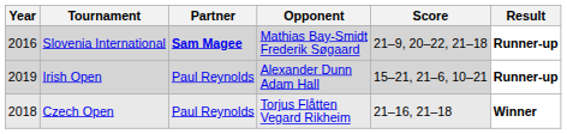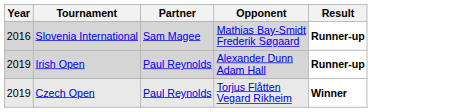- column: Score | 21–9, 20–22, 21–18 | 15–21, 21–6, 10–21 | 21–16, 21–18
Slovenia International | Partner: bold -> normal
Czech Open | Year: 2018 -> 2019
